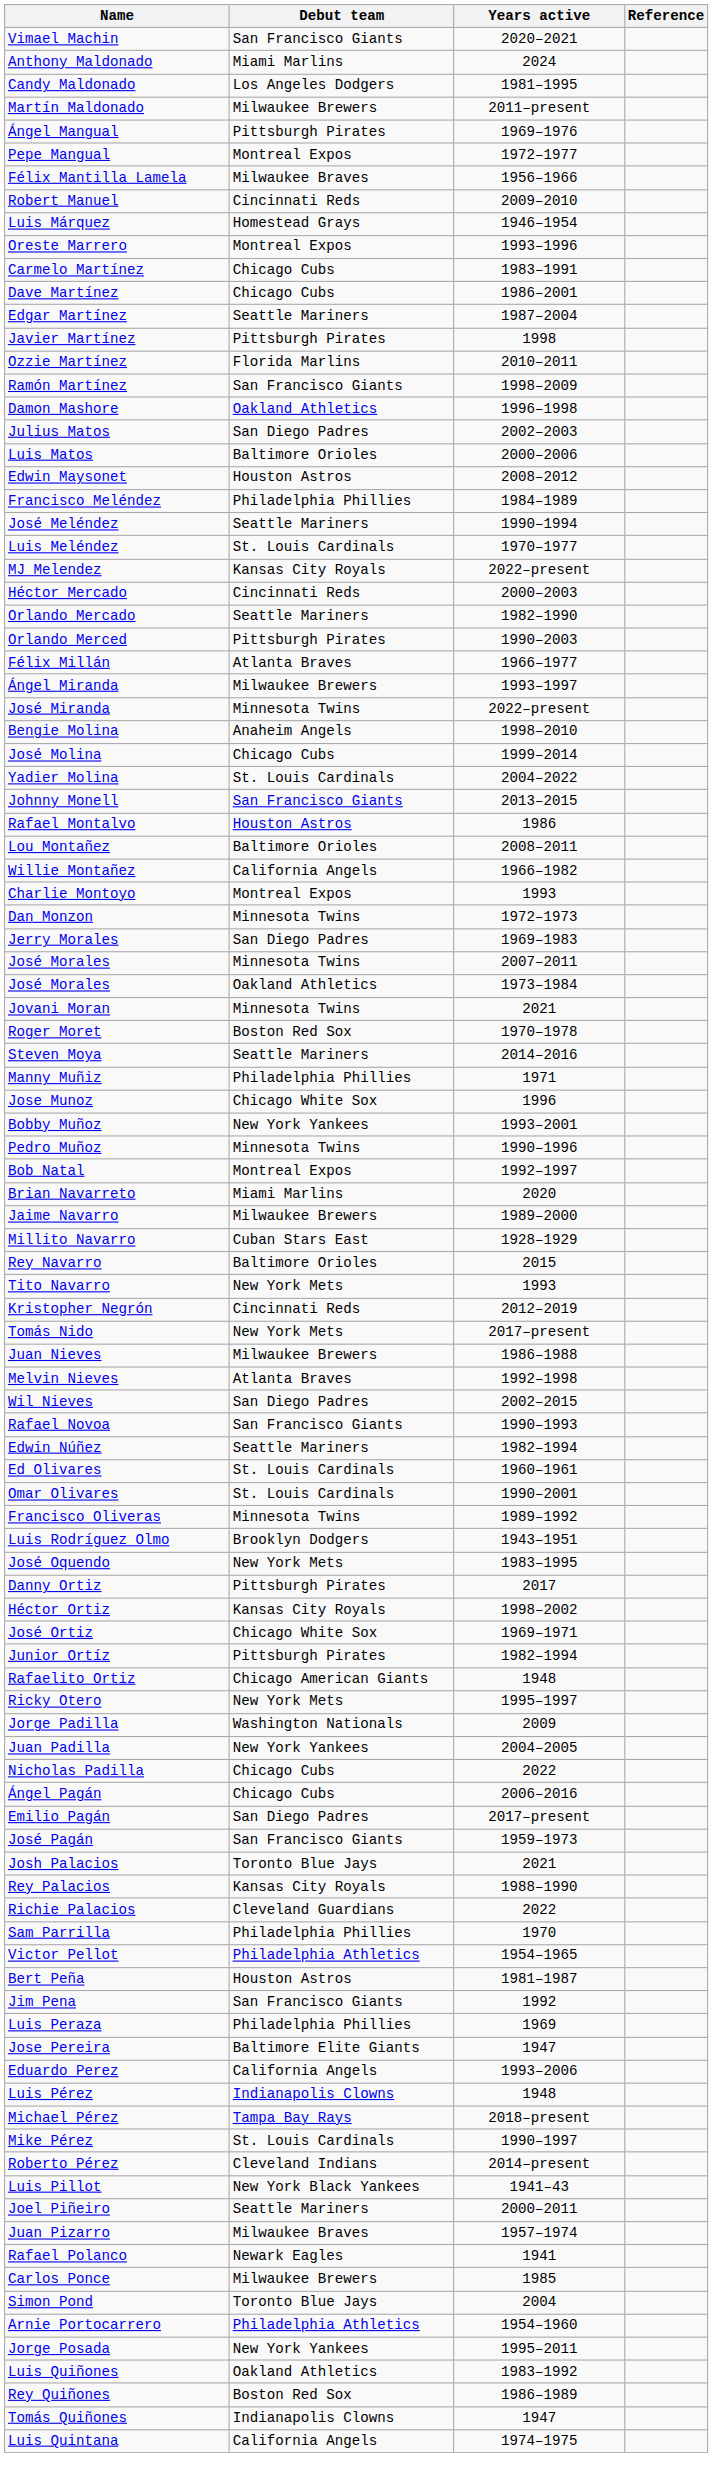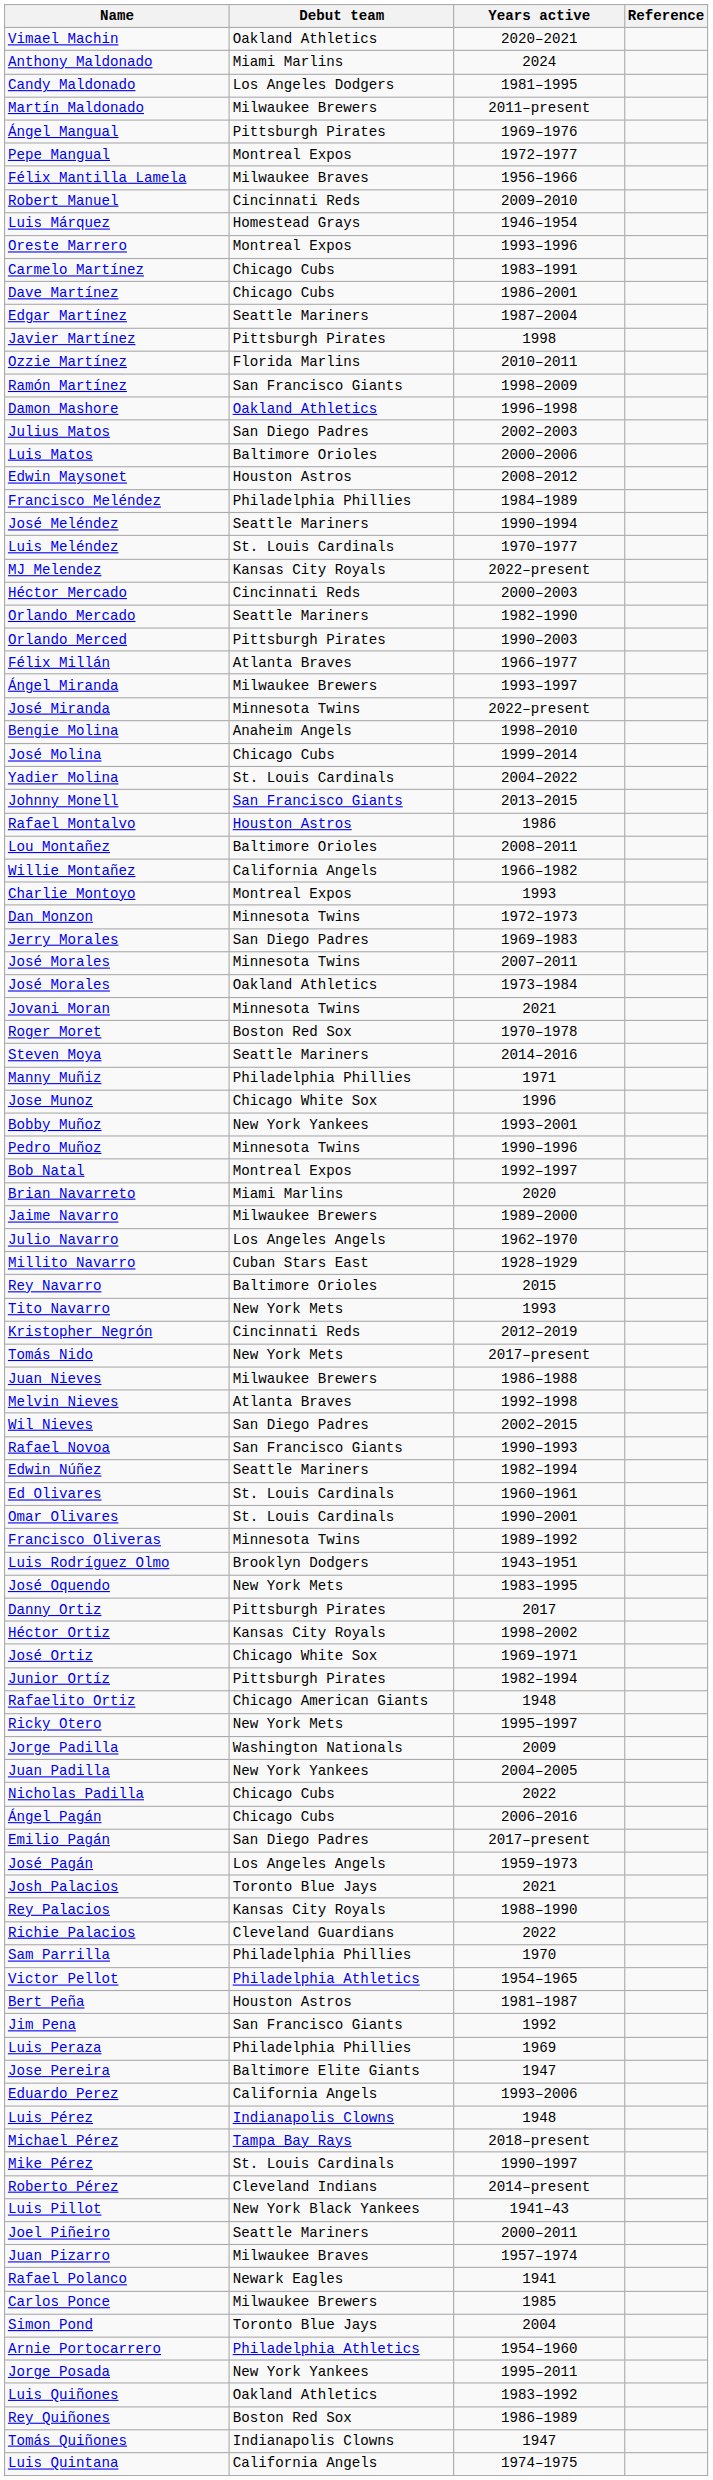Vimael Machin | Debut team: San Francisco Giants -> Oakland Athletics
+ row: Julio Navarro | Los Angeles Angels | 1962–1970
José Pagán | Debut team: San Francisco Giants -> Los Angeles Angels
